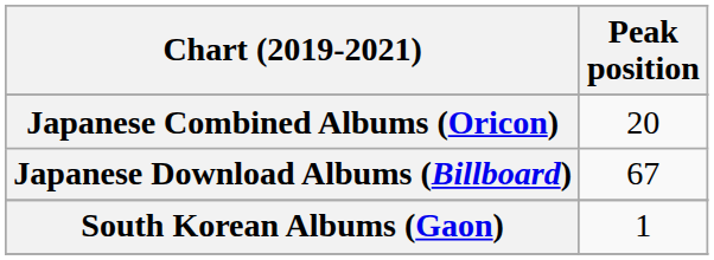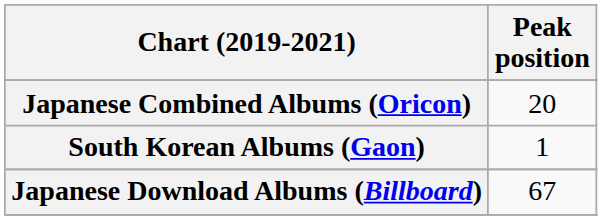rows swapped: Japanese Download Albums (Billboard) <-> South Korean Albums (Gaon)
